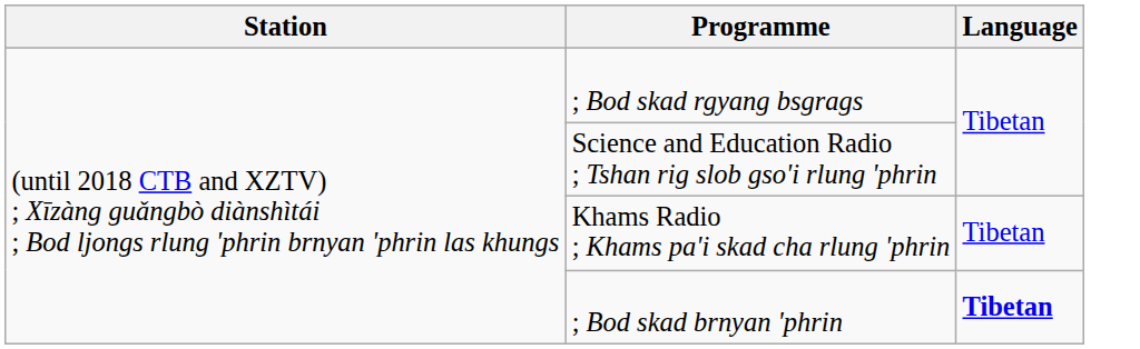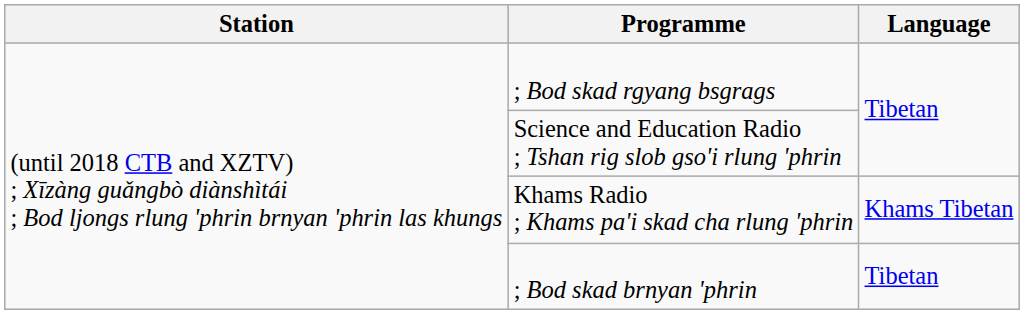Khams Radio ; Khams pa'i skad cha rlung 'phrin | Language: Tibetan -> Khams Tibetan
; Bod skad brnyan 'phrin | Language: bold -> normal
